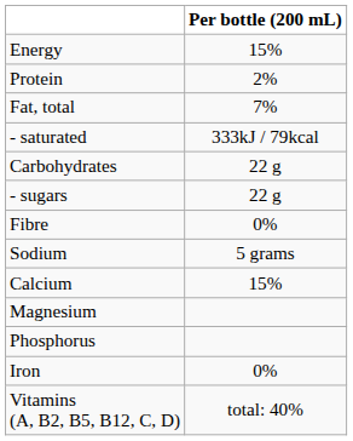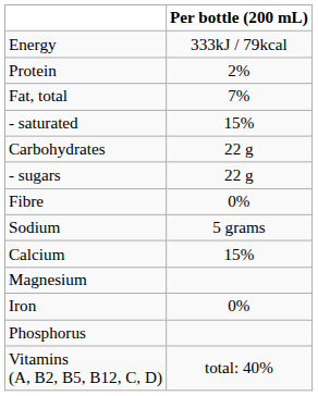Energy | Per bottle (200 mL): 15% -> 333kJ / 79kcal
- saturated | Per bottle (200 mL): 333kJ / 79kcal -> 15%
rows swapped: Phosphorus <-> Iron
